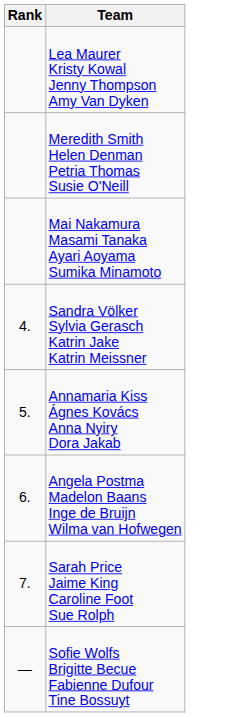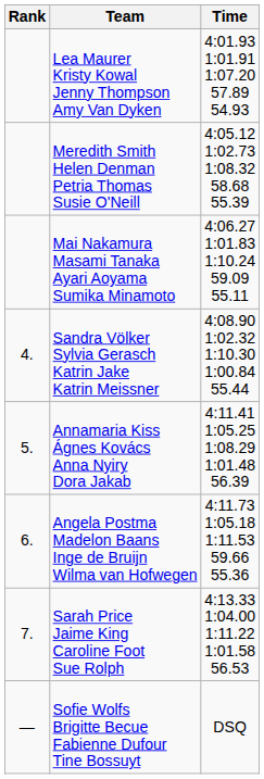+ column: Time | 4:01.93 1:01.91 1:07.20 57.89 54.93 | 4:05.12 1:02.73 1:08.32 58.68 55.39 | 4:06.27 1:01.83 1:10.24 59.09 55.11 | 4:08.90 1:02.32 1:10.30 1:00.84 55.44 | 4:11.41 1:05.25 1:08.29 1:01.48 56.39 | 4:11.73 1:05.18 1:11.53 59.66 55.36 | 4:13.33 1:04.00 1:11.22 1:01.58 56.53 | DSQ
